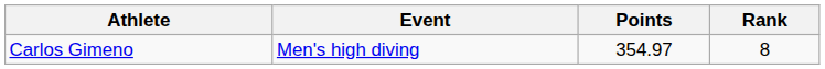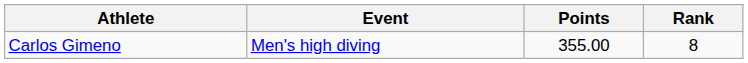Carlos Gimeno | Points: 354.97 -> 355.00
